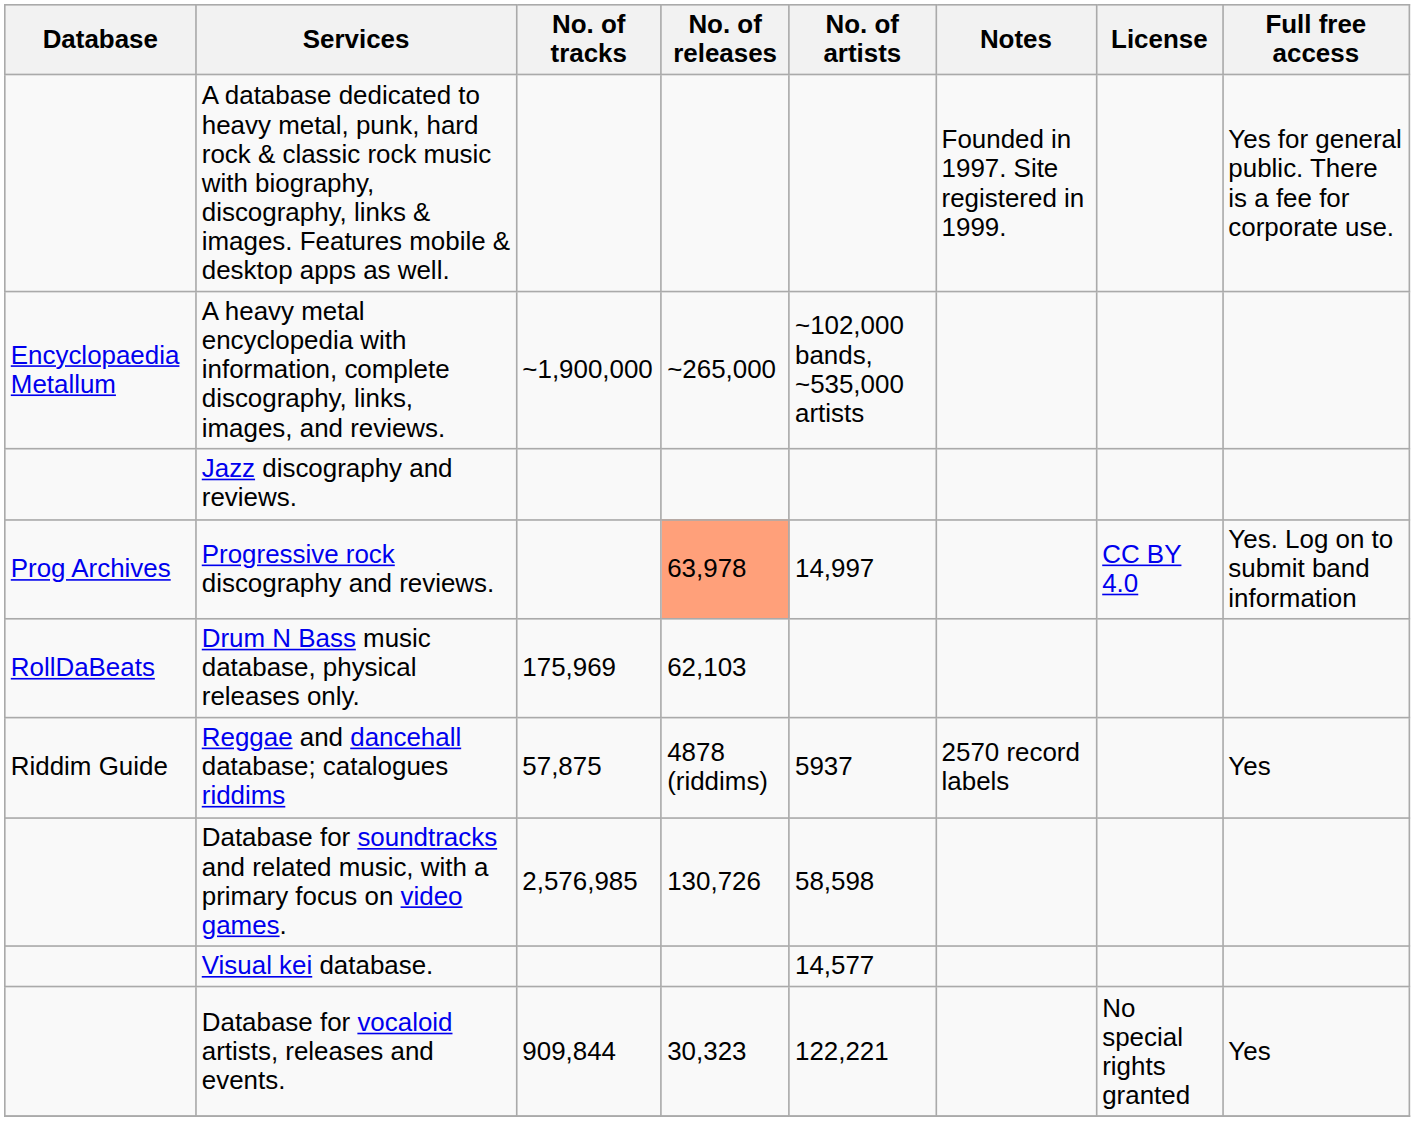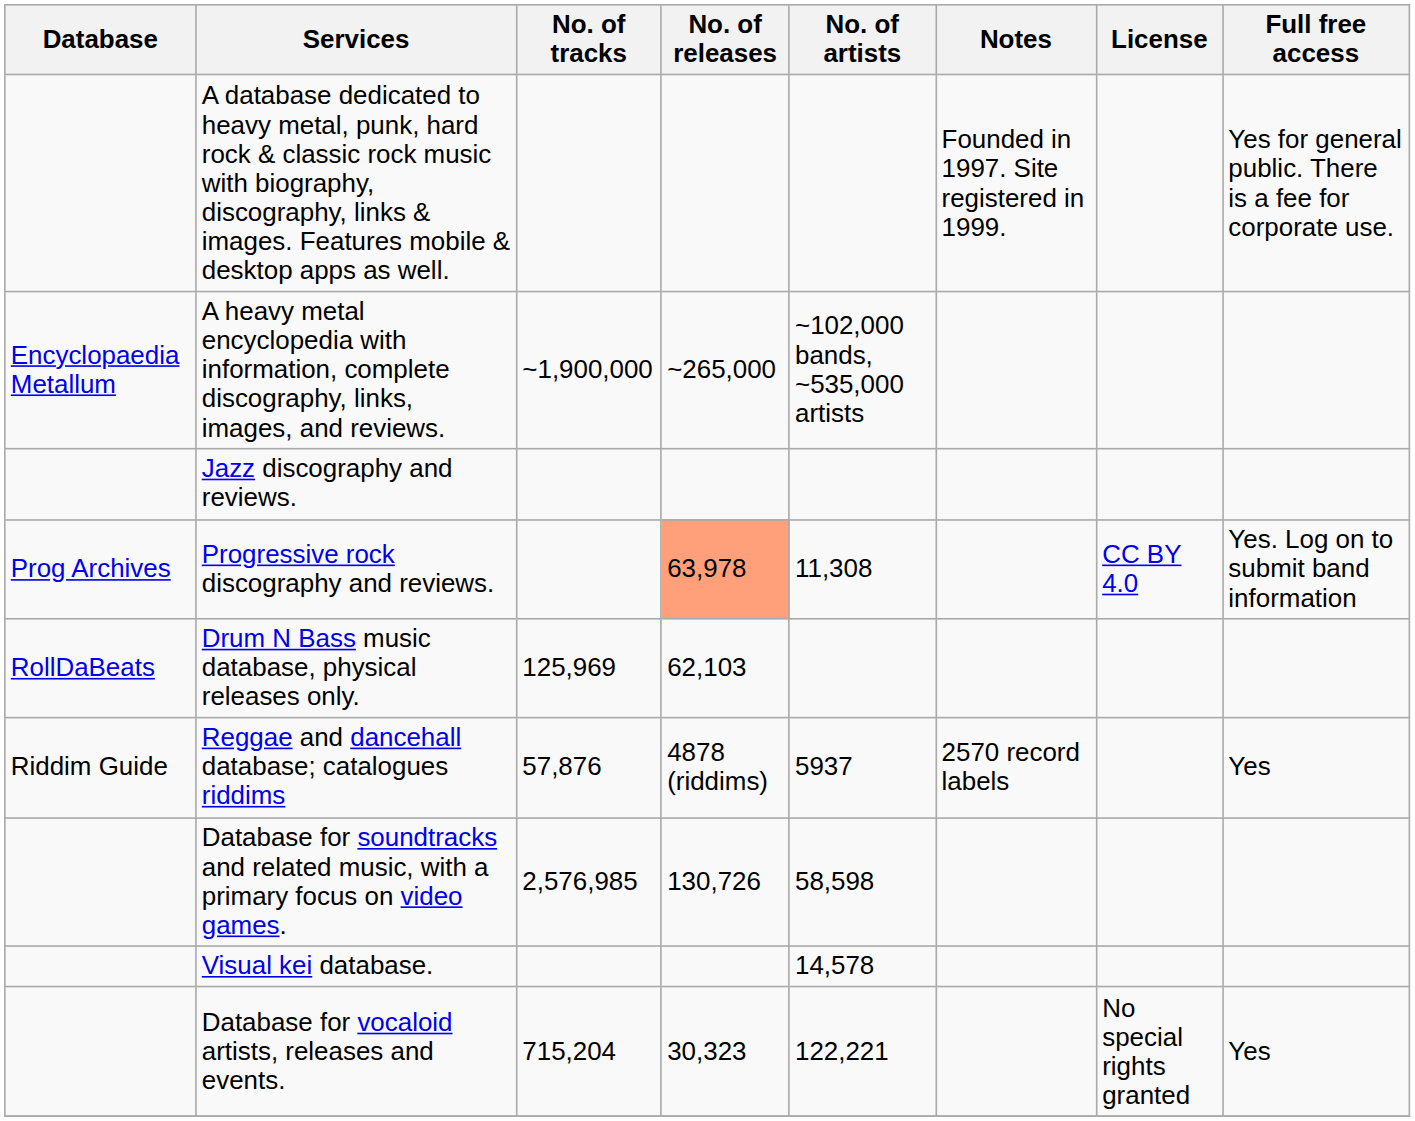Progressive rock discography and reviews. | No. of artists: 14,997 -> 11,308
Drum N Bass music database, physical releases only. | No. of tracks: 175,969 -> 125,969
Reggae and dancehall database; catalogues riddims | No. of tracks: 57,875 -> 57,876
Visual kei database. | No. of artists: 14,577 -> 14,578
Database for vocaloid artists, releases and events. | No. of tracks: 909,844 -> 715,204
